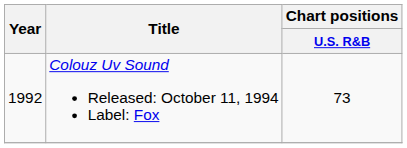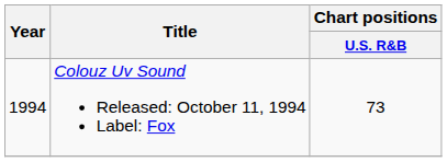Colouz Uv Sound Released: October 11, 1994 Label: Fox | Year: 1992 -> 1994
